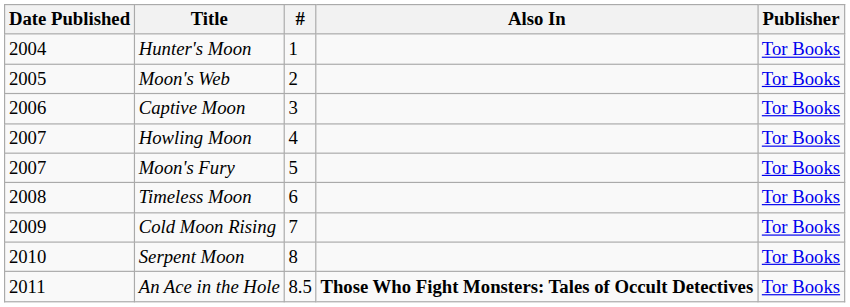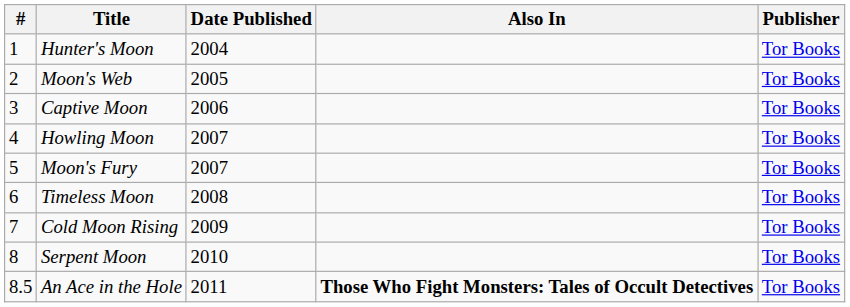columns swapped: # <-> Date Published
